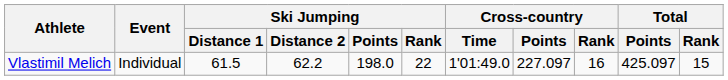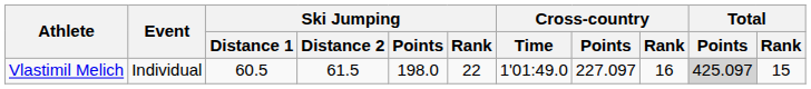Vlastimil Melich | Ski Jumping / Distance 1: 61.5 -> 60.5
Vlastimil Melich | Ski Jumping / Distance 2: 62.2 -> 61.5
Vlastimil Melich | Total / Points: no background -> lightgrey background
